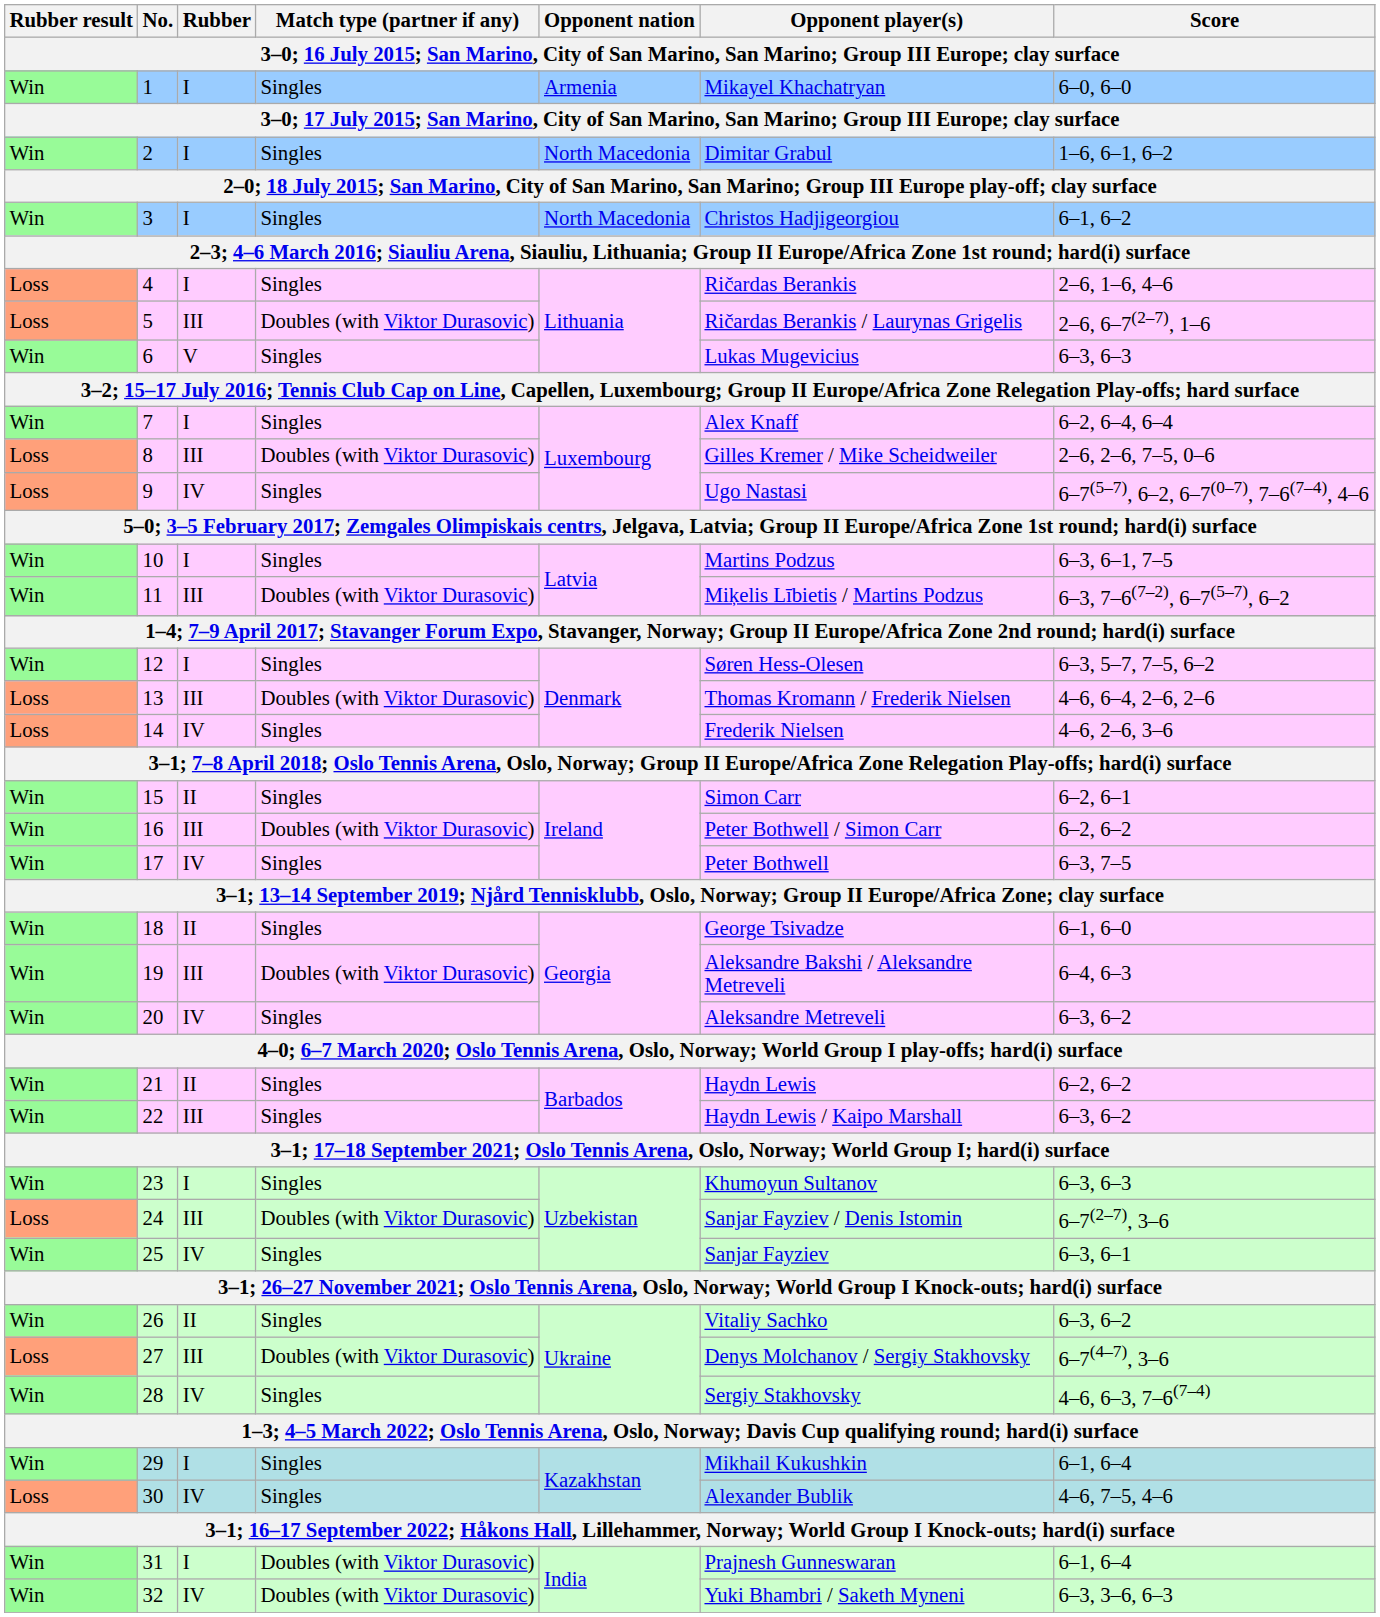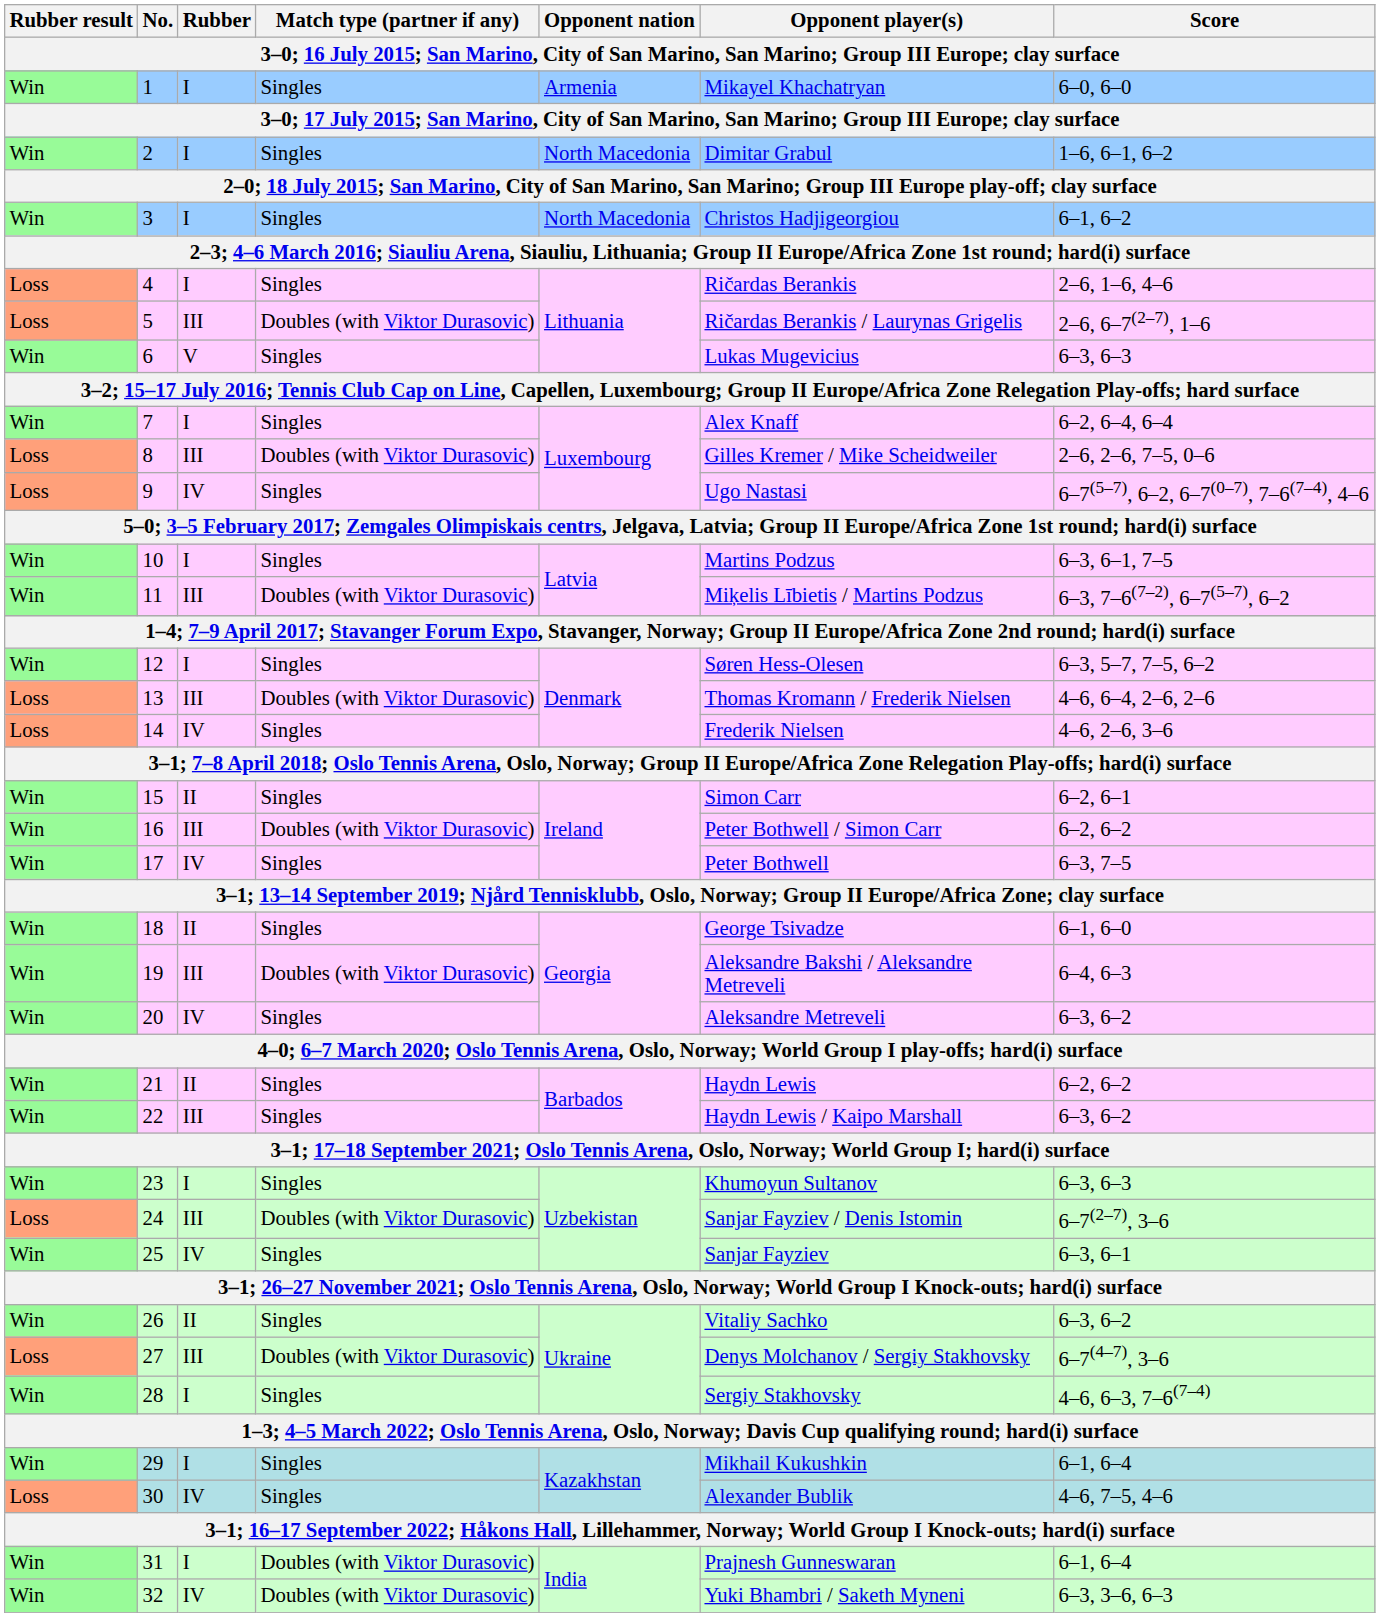28 | Rubber: IV -> I
